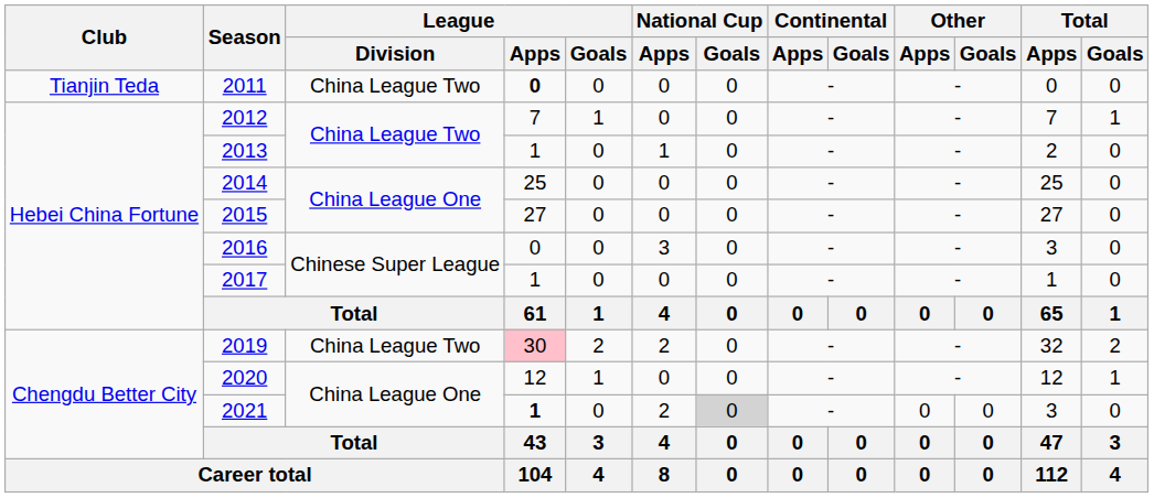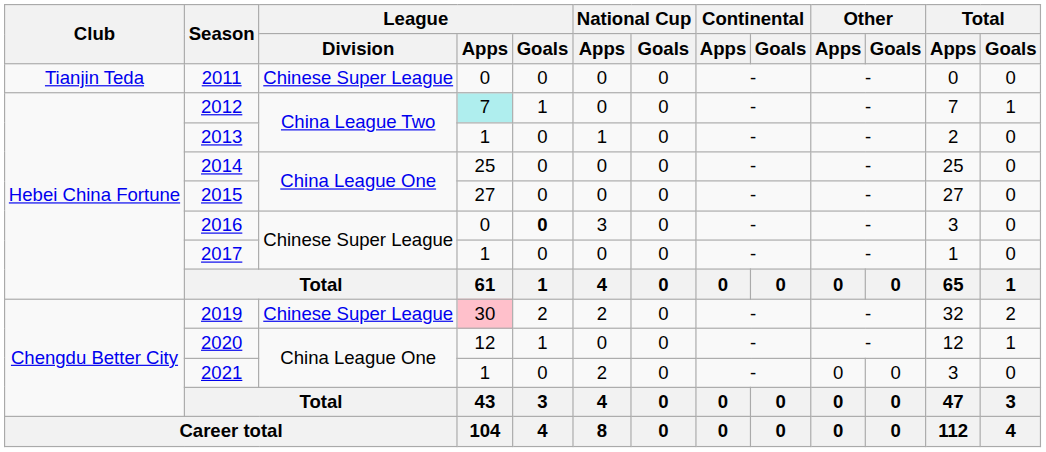2011 | League / Division: China League Two -> Chinese Super League
2011 | League / Apps: bold -> normal
2012 | League / Apps: no background -> paleturquoise background
2016 | League / Goals: normal -> bold
2019 | League / Division: China League Two -> Chinese Super League
2021 | League / Apps: bold -> normal
2021 | National Cup / Goals: lightgrey background -> no background
